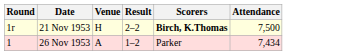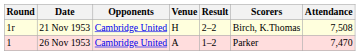+ column: Opponents | Cambridge United | Cambridge United
21 Nov 1953 | Scorers: bold -> normal
21 Nov 1953 | Attendance: 7,500 -> 7,508
26 Nov 1953 | Attendance: 7,434 -> 7,470
